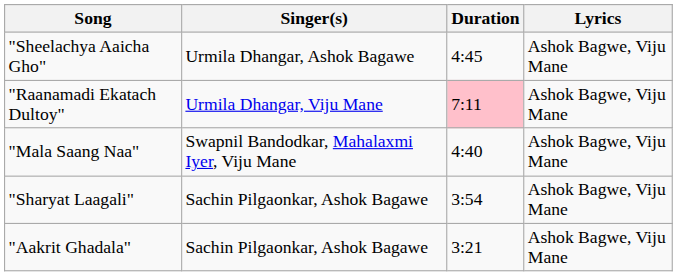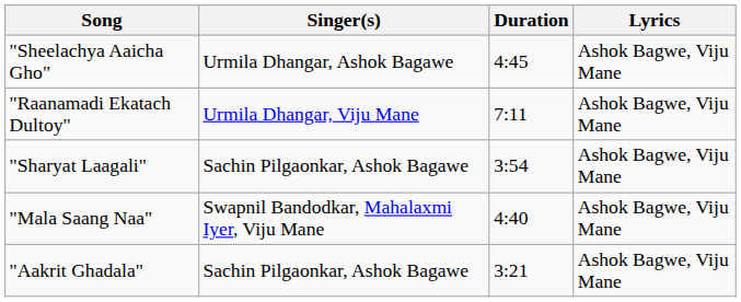"Raanamadi Ekatach Dultoy" | Duration: pink background -> no background
rows swapped: "Sharyat Laagali" <-> "Mala Saang Naa"
